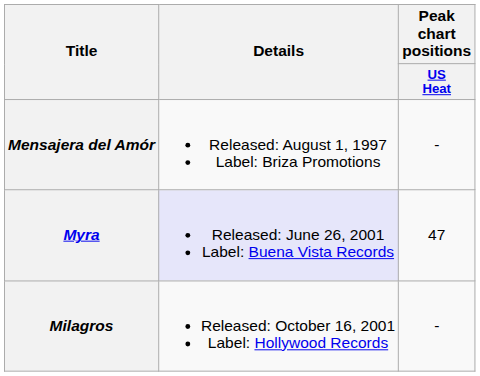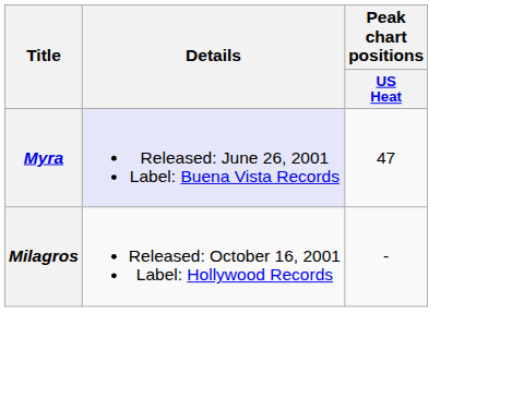- row: Mensajera del Amór | Released: August 1, 1997 Label: Briza Promotions | -
